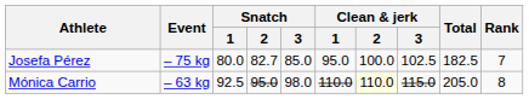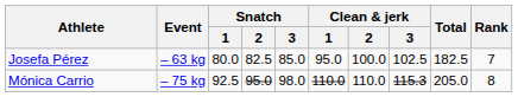Josefa Pérez | Event: – 75 kg -> – 63 kg
Josefa Pérez | Snatch / 2: 82.7 -> 82.5
Mónica Carrio | Event: – 63 kg -> – 75 kg
Mónica Carrio | Clean & jerk / 2: lightyellow background -> no background
Mónica Carrio | Clean & jerk / 3: 115.0 -> 115.3
